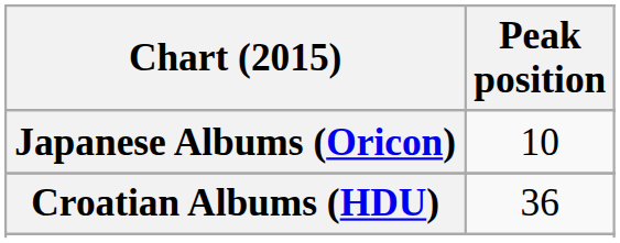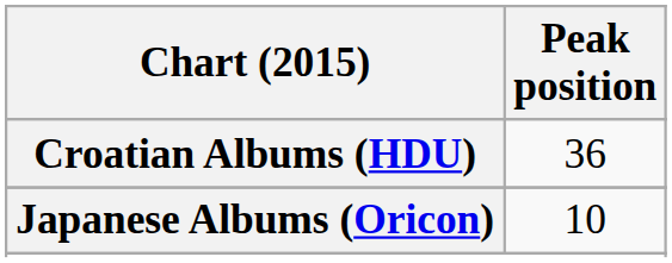rows swapped: Croatian Albums (HDU) <-> Japanese Albums (Oricon)
